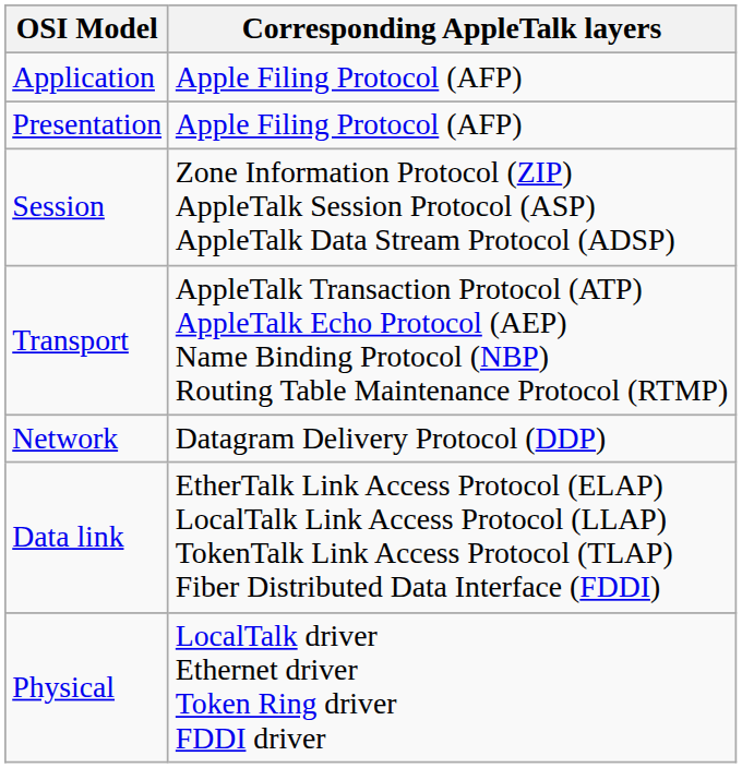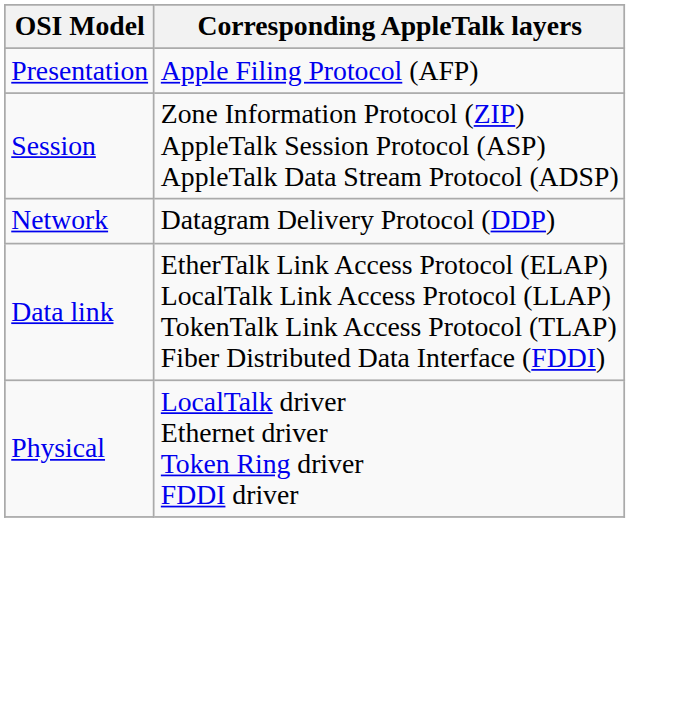- row: Application | Apple Filing Protocol (AFP)
- row: Transport | AppleTalk Transaction Protocol (ATP) AppleTalk Echo Protocol (AEP) Name Binding Protocol (NBP) Routing Table Maintenance Protocol (RTMP)
